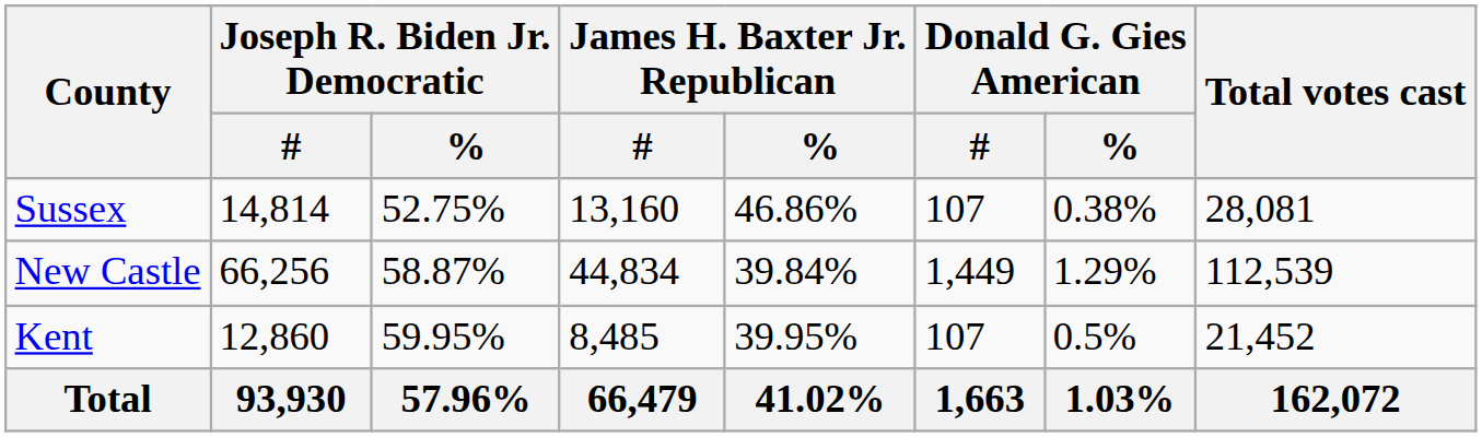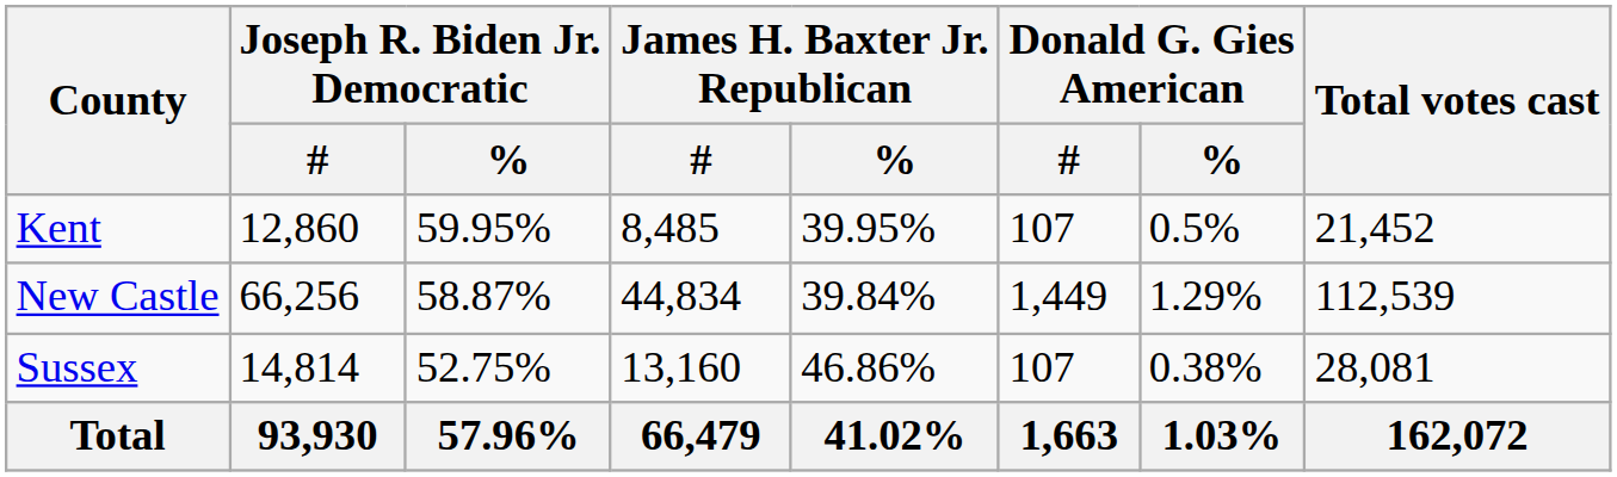rows swapped: Kent <-> Sussex
